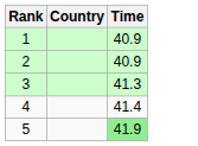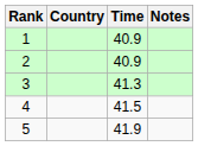+ column: Notes
4 | Time: 41.4 -> 41.5
5 | Time: lightgreen background -> no background
